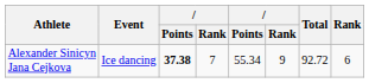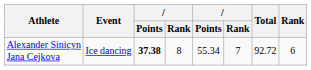Alexander Sinicyn Jana Cejkova | column 4: 7 -> 8
Alexander Sinicyn Jana Cejkova | column 6: 9 -> 7
